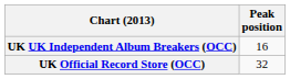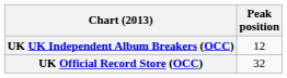UK UK Independent Album Breakers (OCC) | Peak position: 16 -> 12
